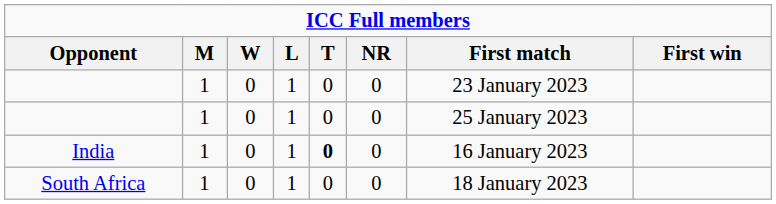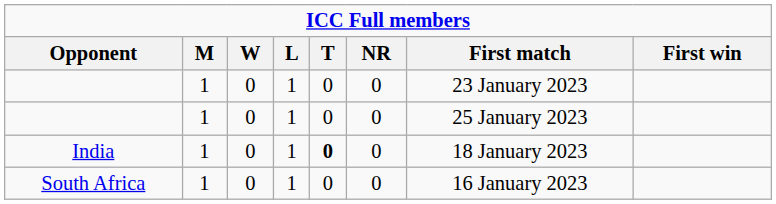India | First match: 16 January 2023 -> 18 January 2023
South Africa | First match: 18 January 2023 -> 16 January 2023
